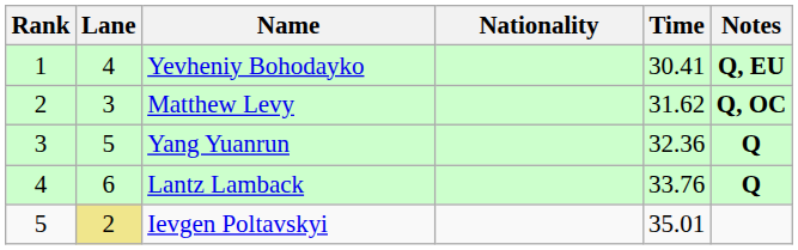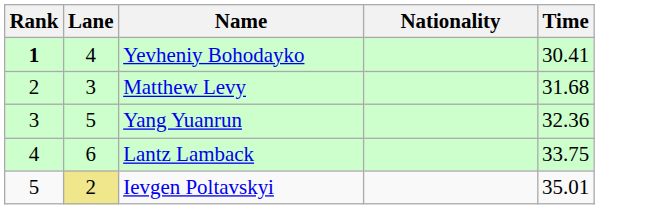- column: Notes | Q, EU | Q, OC | Q | Q
Yevheniy Bohodayko | Rank: normal -> bold
Matthew Levy | Time: 31.62 -> 31.68
Lantz Lamback | Time: 33.76 -> 33.75
